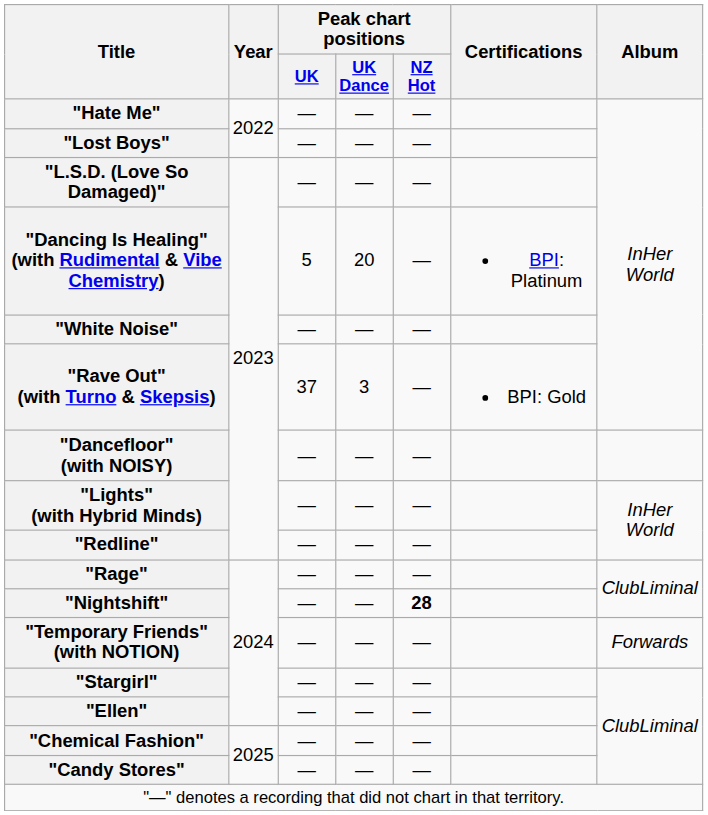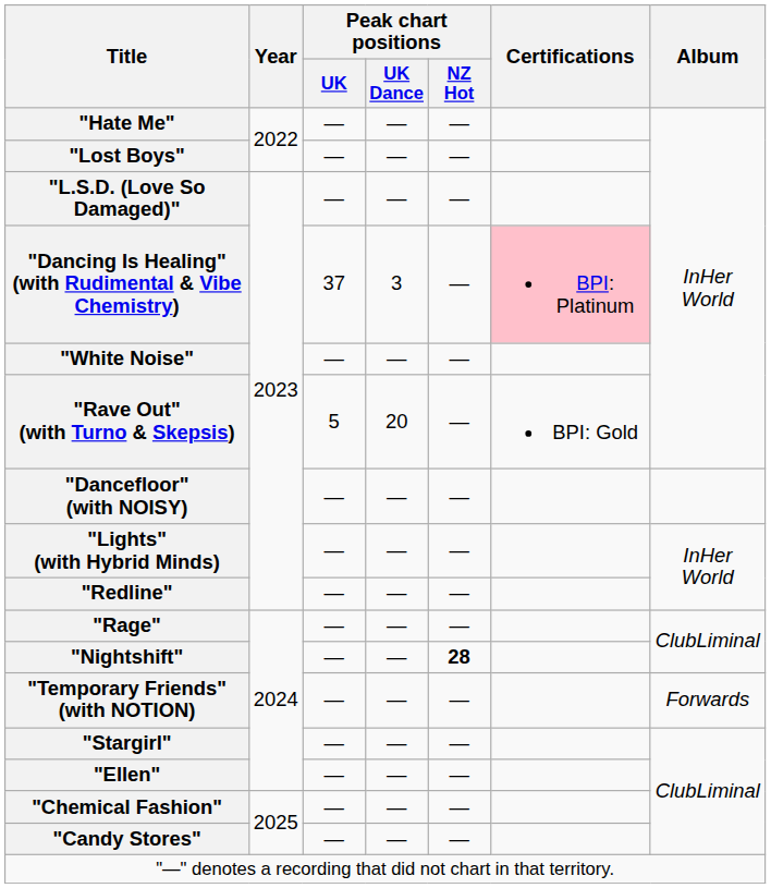"Dancing Is Healing" (with Rudimental & Vibe Chemistry) | Peak chart positions / UK: 5 -> 37
"Dancing Is Healing" (with Rudimental & Vibe Chemistry) | Peak chart positions / UK Dance: 20 -> 3
"Dancing Is Healing" (with Rudimental & Vibe Chemistry) | Certifications: no background -> pink background
"Rave Out" (with Turno & Skepsis) | Peak chart positions / UK: 37 -> 5
"Rave Out" (with Turno & Skepsis) | Peak chart positions / UK Dance: 3 -> 20
